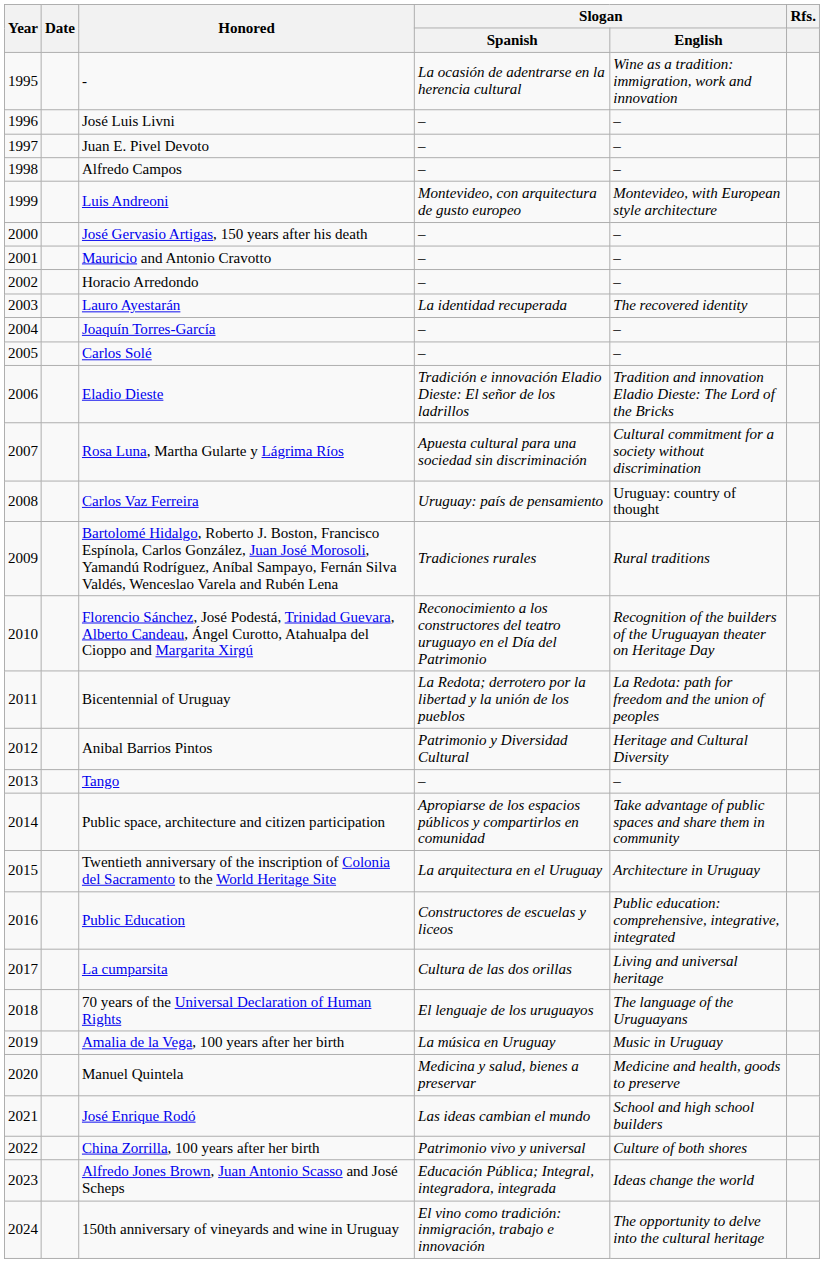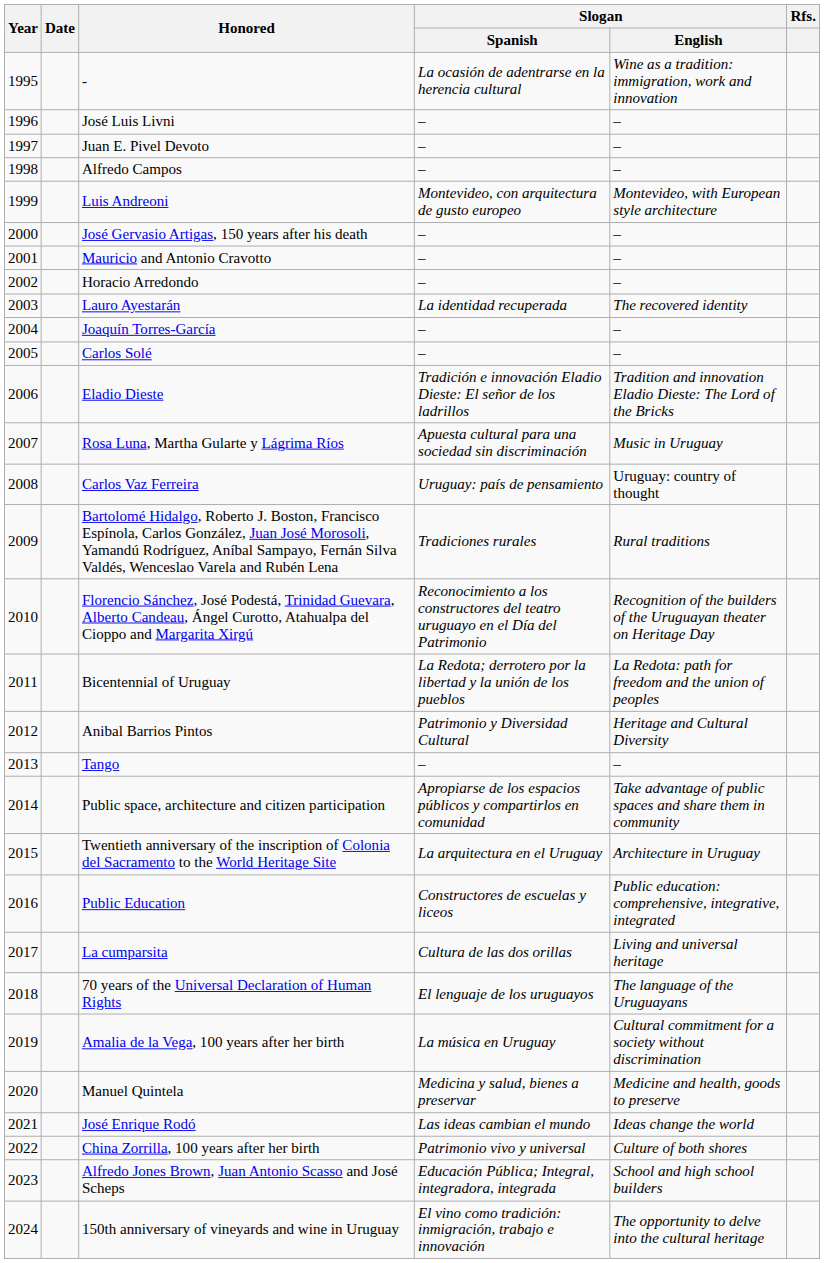Rosa Luna, Martha Gularte y Lágrima Ríos | Slogan / English: Cultural commitment for a society without discrimination -> Music in Uruguay
Amalia de la Vega, 100 years after her birth | Slogan / English: Music in Uruguay -> Cultural commitment for a society without discrimination
José Enrique Rodó | Slogan / English: School and high school builders -> Ideas change the world
Alfredo Jones Brown, Juan Antonio Scasso and José Scheps | Slogan / English: Ideas change the world -> School and high school builders
